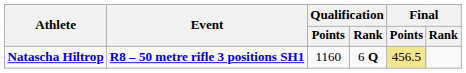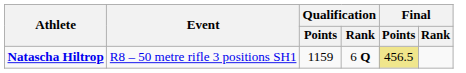Natascha Hiltrop | Event: bold -> normal
Natascha Hiltrop | Qualification / Points: 1160 -> 1159
